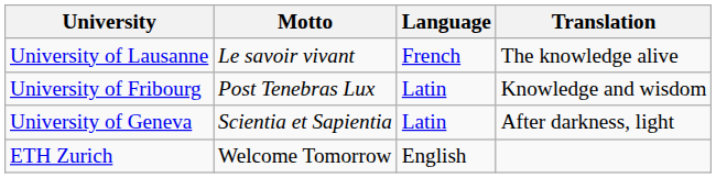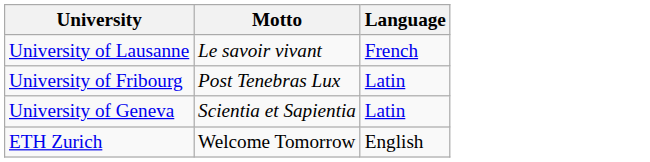- column: Translation | The knowledge alive | Knowledge and wisdom | After darkness, light
